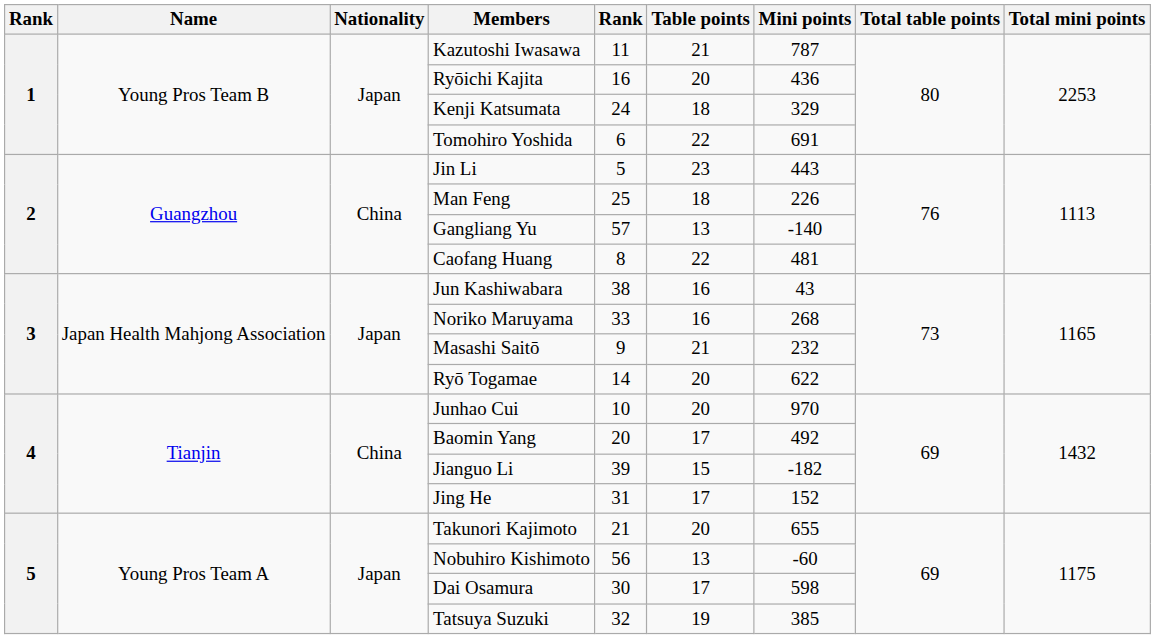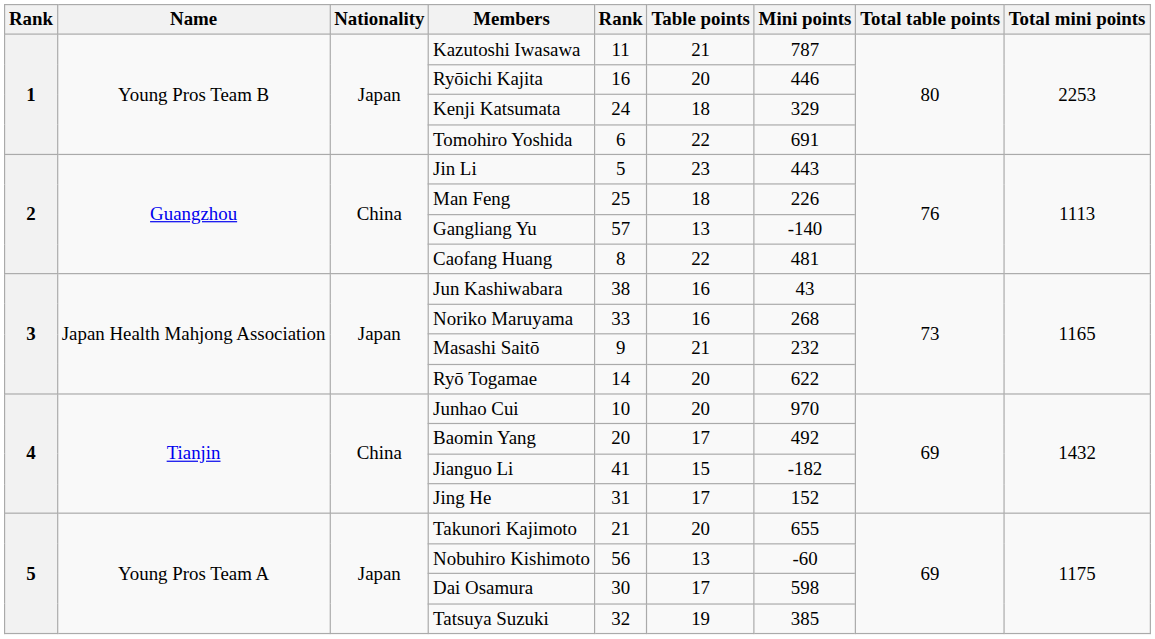Ryōichi Kajita | Mini points: 436 -> 446
Jianguo Li | column 5: 39 -> 41
